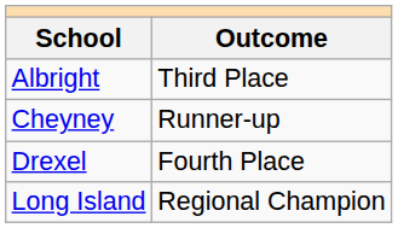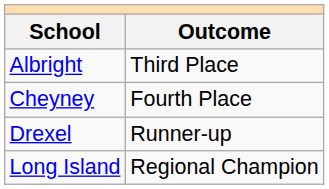Cheyney | Outcome: Runner-up -> Fourth Place
Drexel | Outcome: Fourth Place -> Runner-up
